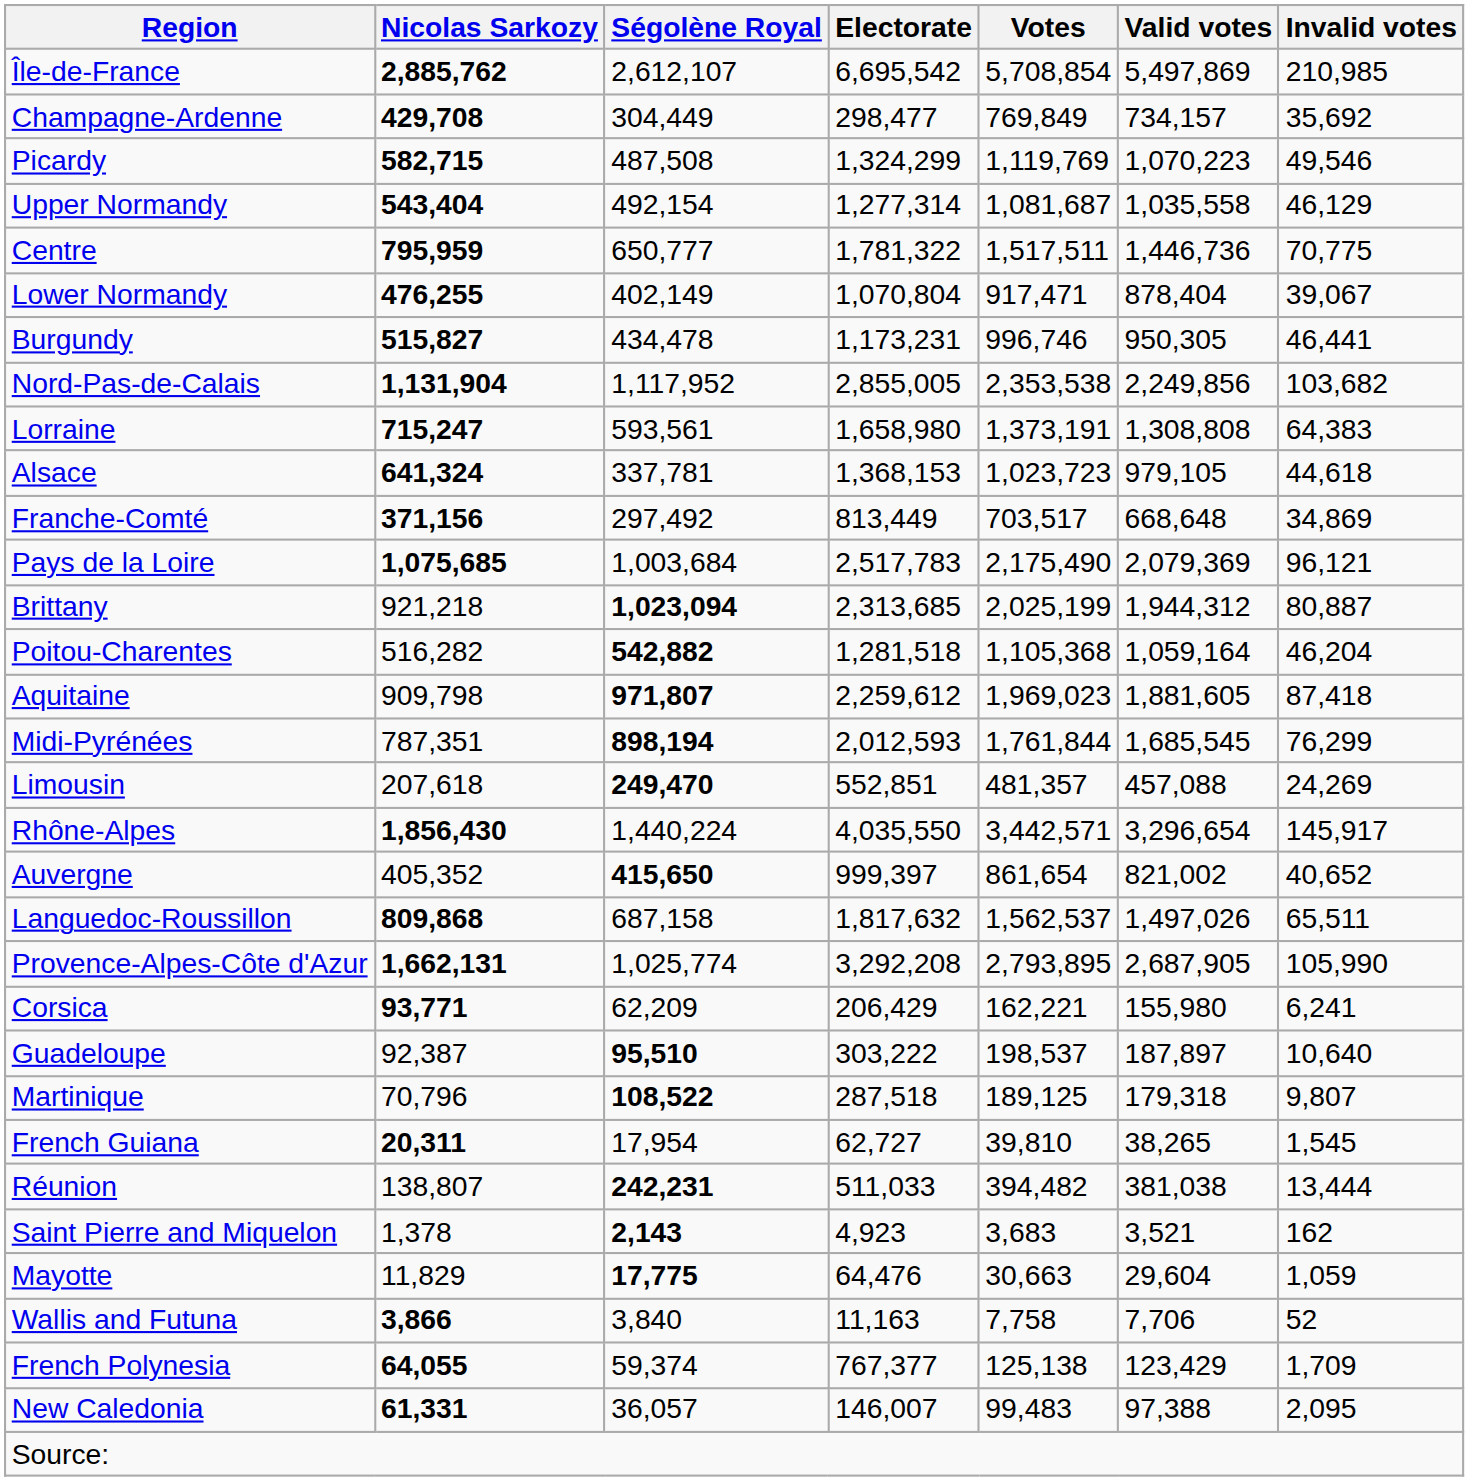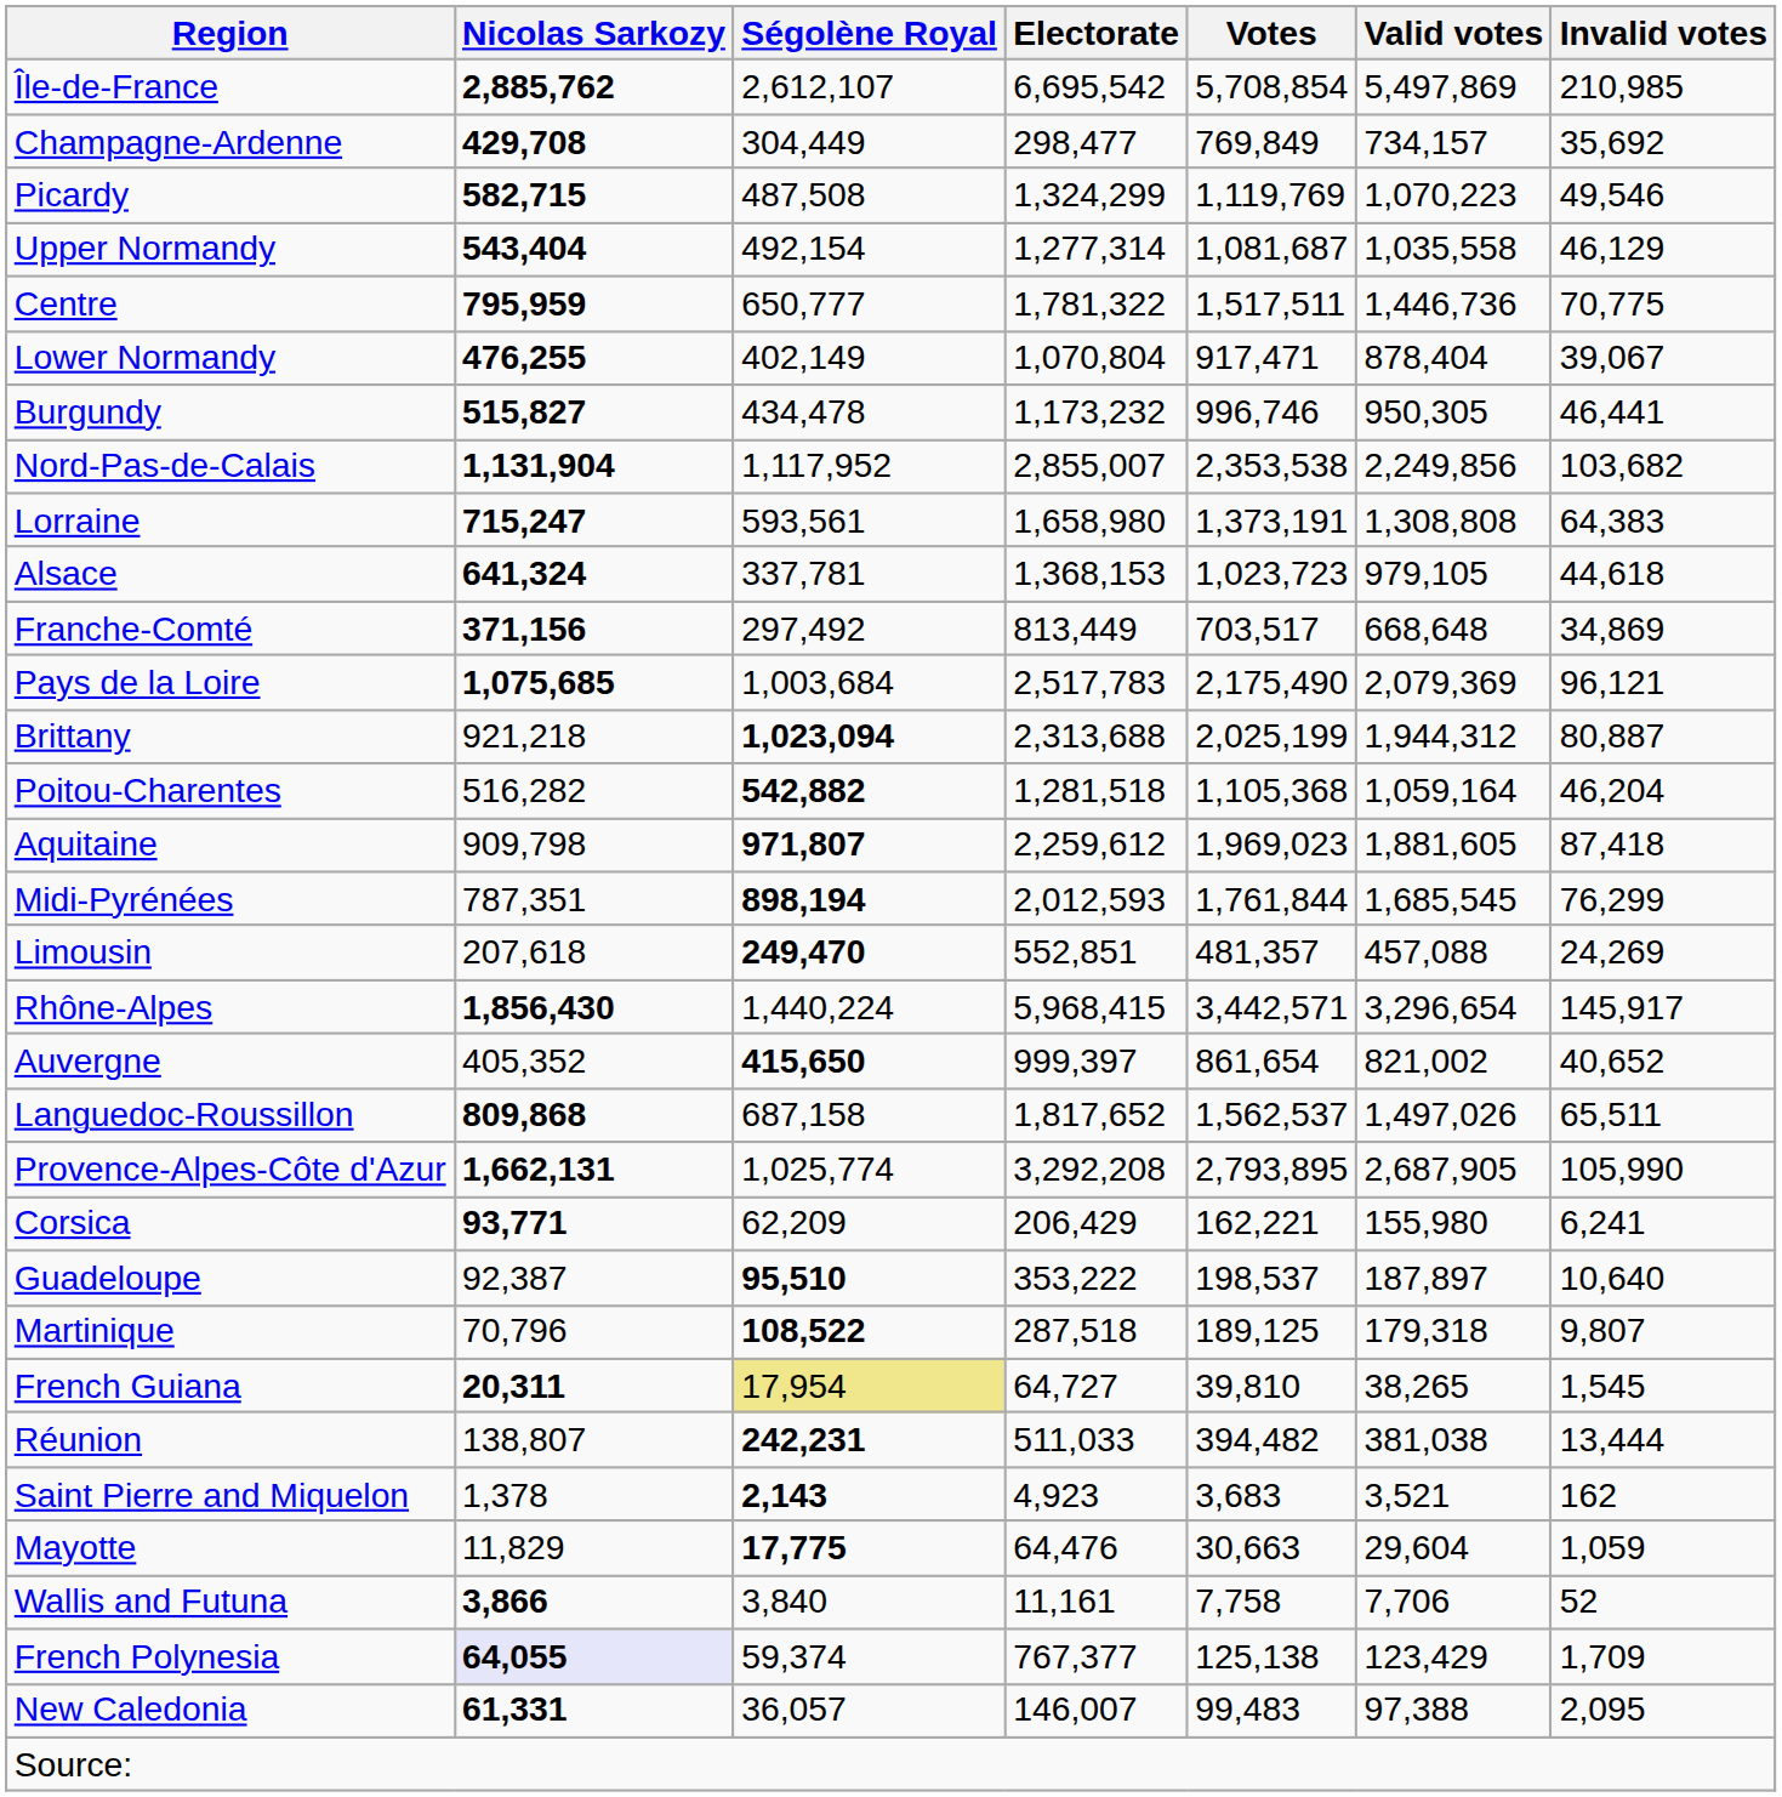Burgundy | Electorate: 1,173,231 -> 1,173,232
Nord-Pas-de-Calais | Electorate: 2,855,005 -> 2,855,007
Brittany | Electorate: 2,313,685 -> 2,313,688
Rhône-Alpes | Electorate: 4,035,550 -> 5,968,415
Languedoc-Roussillon | Electorate: 1,817,632 -> 1,817,652
Guadeloupe | Electorate: 303,222 -> 353,222
French Guiana | Ségolène Royal: no background -> khaki background
French Guiana | Electorate: 62,727 -> 64,727
Wallis and Futuna | Electorate: 11,163 -> 11,161
French Polynesia | Nicolas Sarkozy: no background -> lavender background
